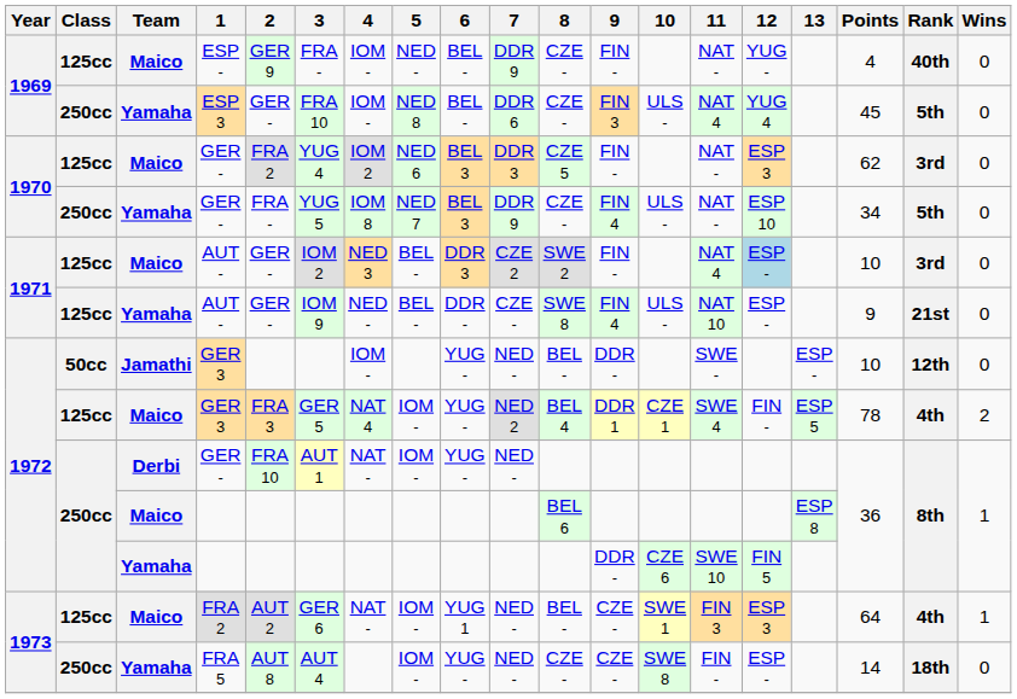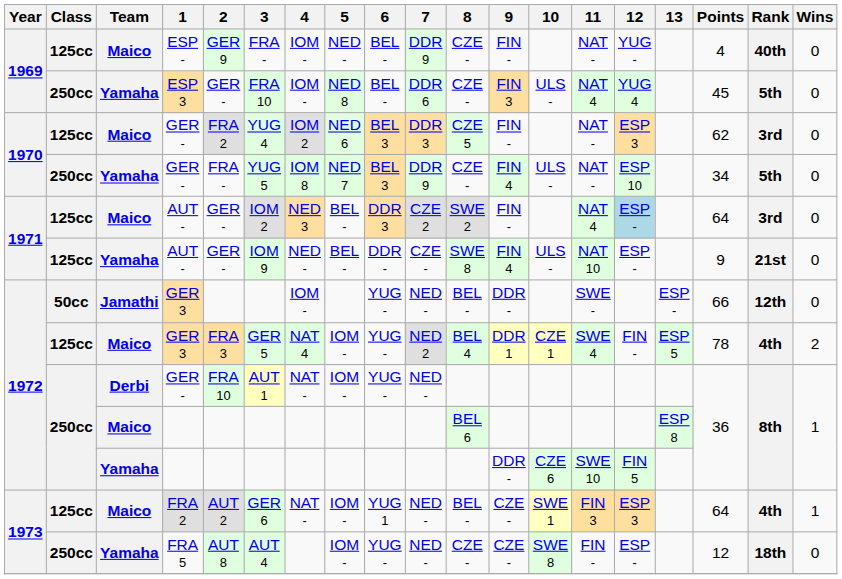Maico / AUT - | Points: 10 -> 64
Jamathi / GER 3 | Points: 10 -> 66
FRA 5 | Points: 14 -> 12
